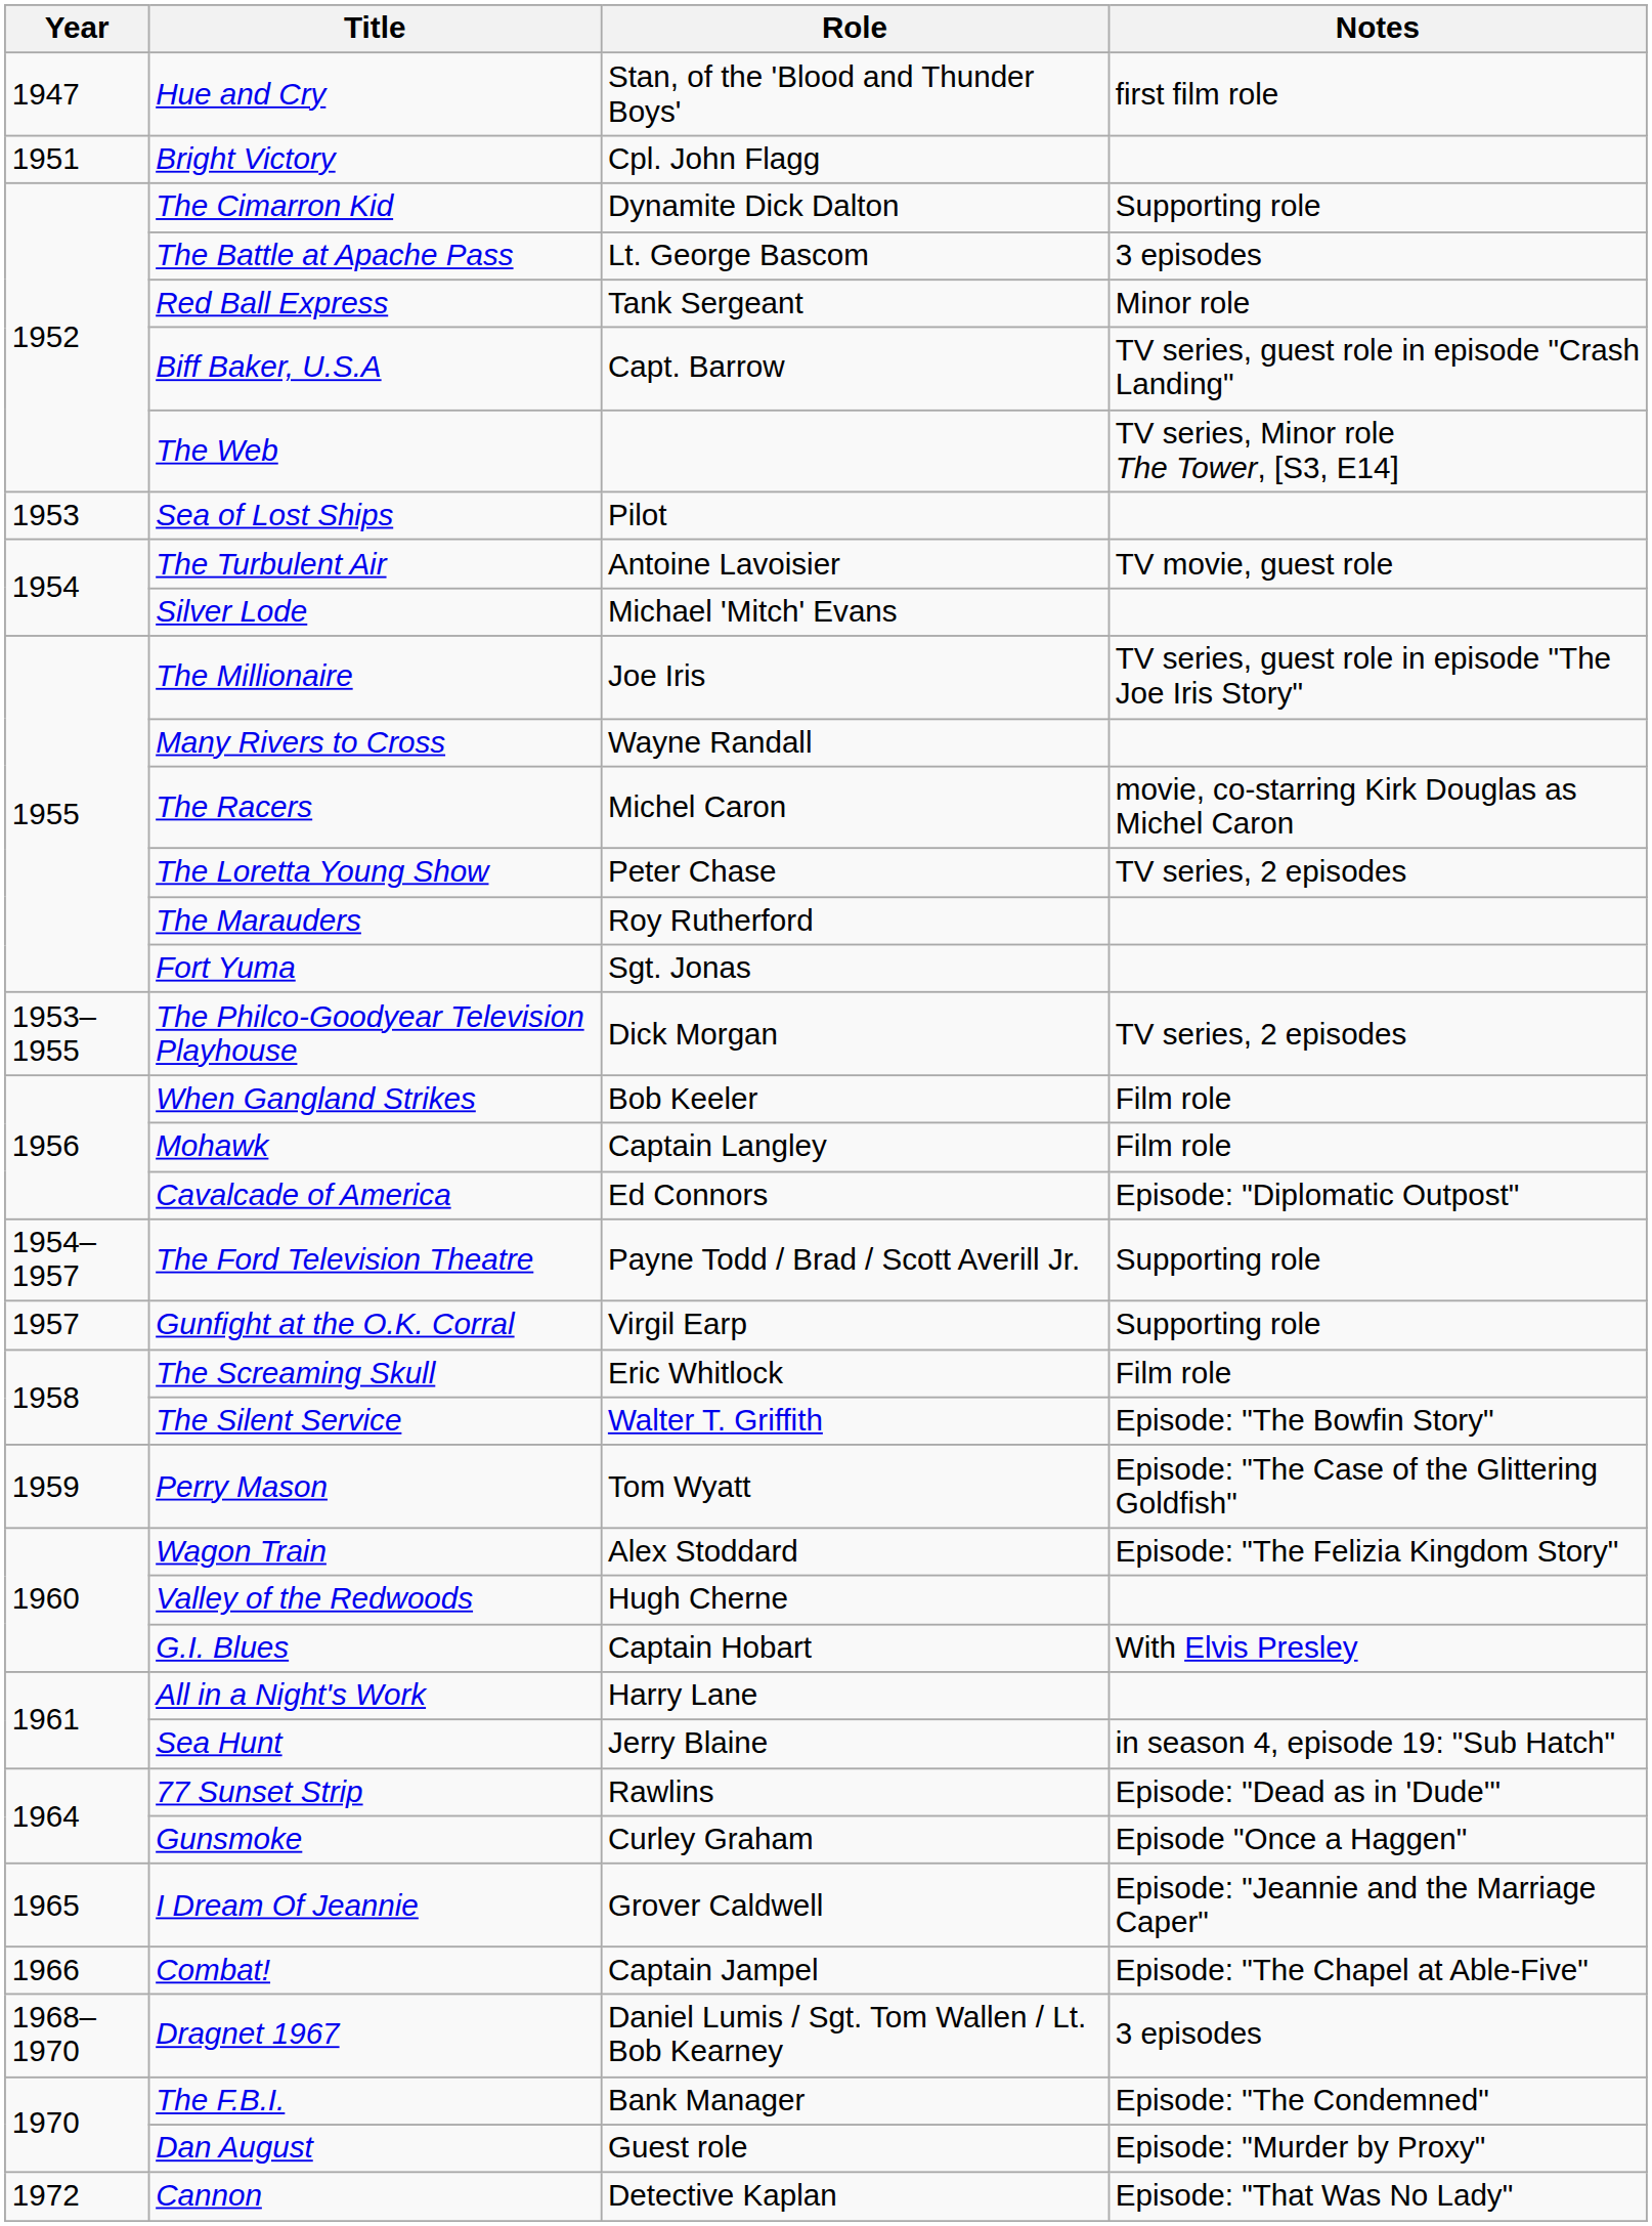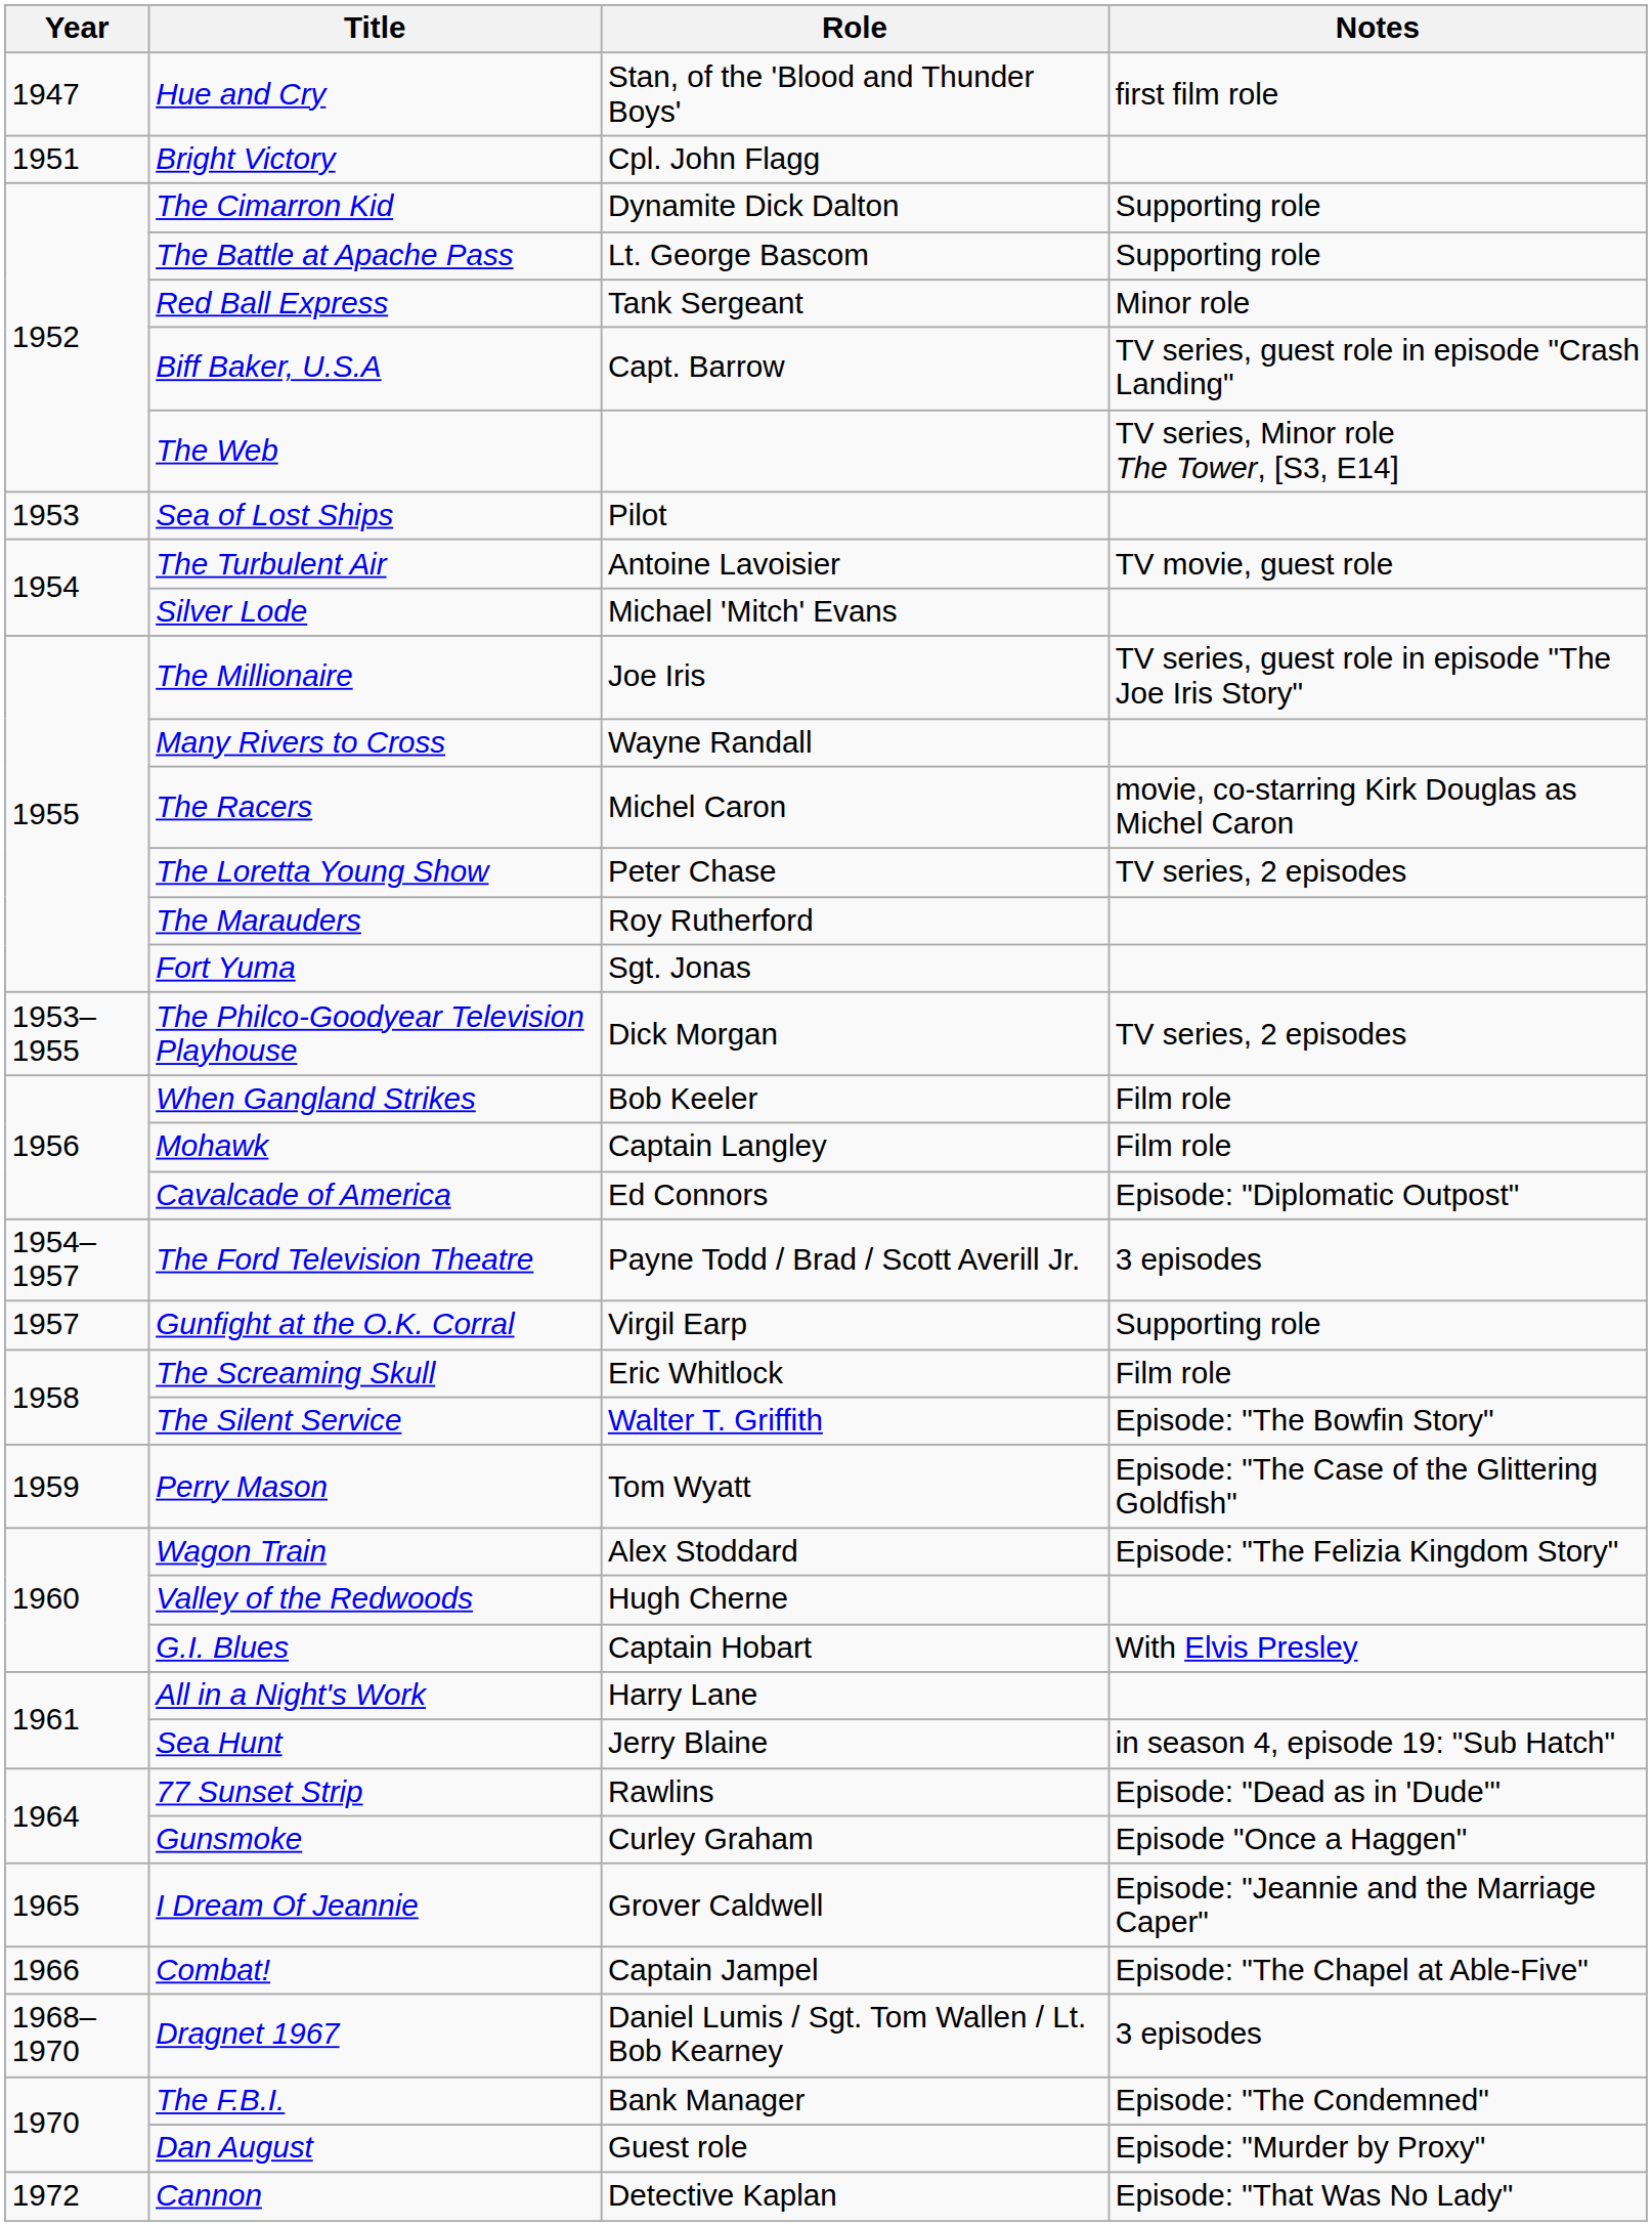The Battle at Apache Pass | Notes: 3 episodes -> Supporting role
The Ford Television Theatre | Notes: Supporting role -> 3 episodes
